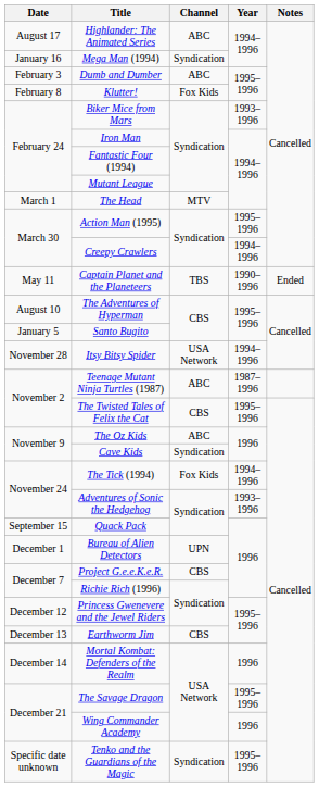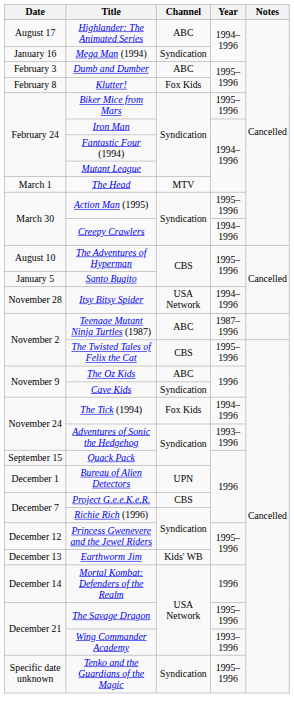Biker Mice from Mars | Year: 1993–1996 -> 1995–1996
- row: May 11 | Captain Planet and the Planeteers | TBS | 1990–1996 | Ended
Earthworm Jim | Channel: CBS -> Kids' WB
Wing Commander Academy | Year: 1996 -> 1993–1996
